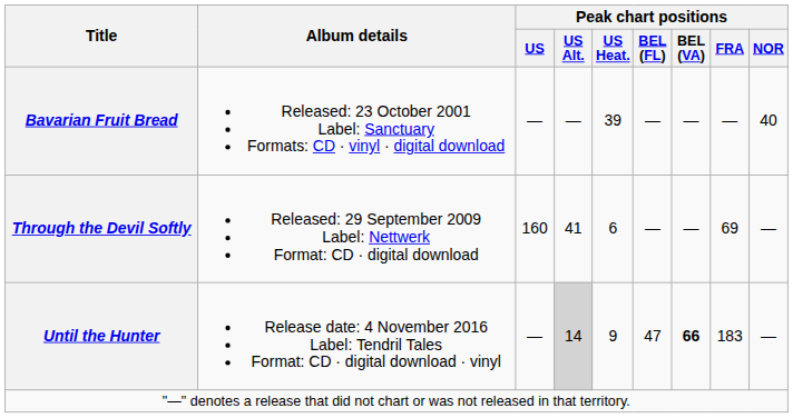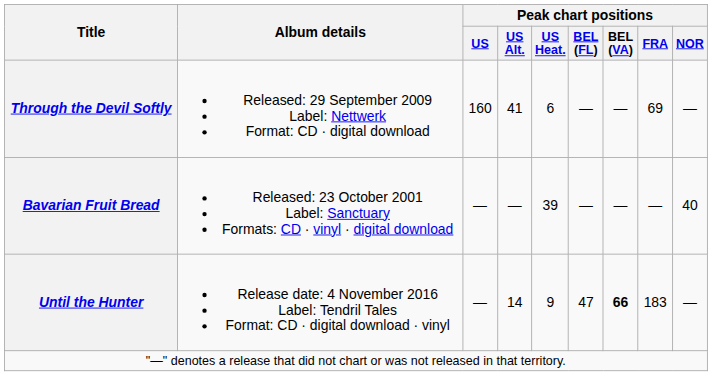rows swapped: Bavarian Fruit Bread <-> Through the Devil Softly
Until the Hunter | Peak chart positions / US Alt.: lightgrey background -> no background
